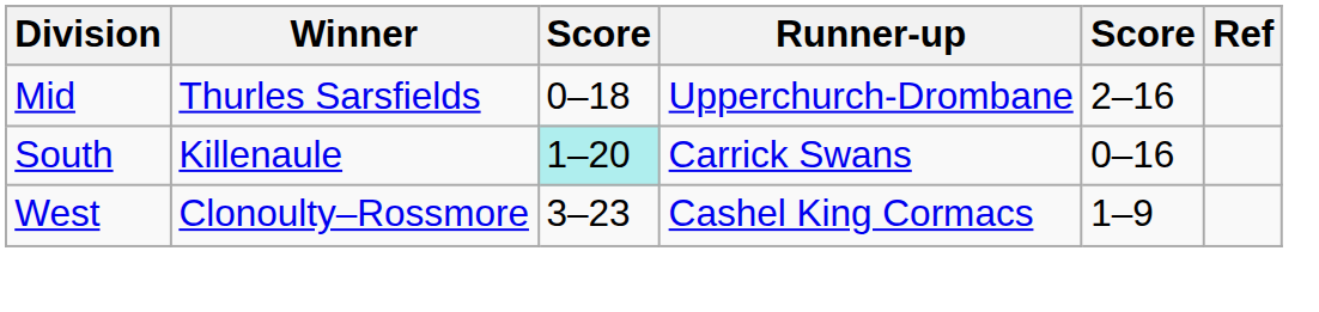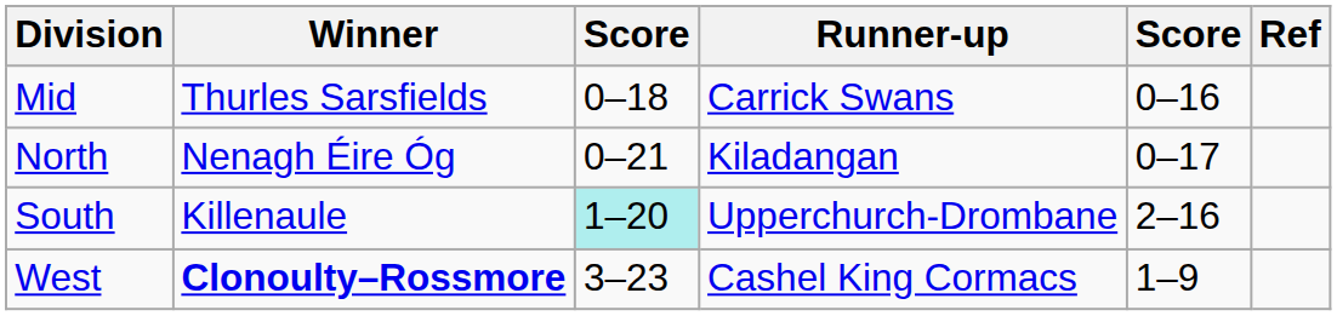Mid | Runner-up: Upperchurch-Drombane -> Carrick Swans
Mid | column 5: 2–16 -> 0–16
+ row: North | Nenagh Éire Óg | 0–21 | Kiladangan | 0–17
South | Runner-up: Carrick Swans -> Upperchurch-Drombane
South | column 5: 0–16 -> 2–16
West | Winner: normal -> bold
